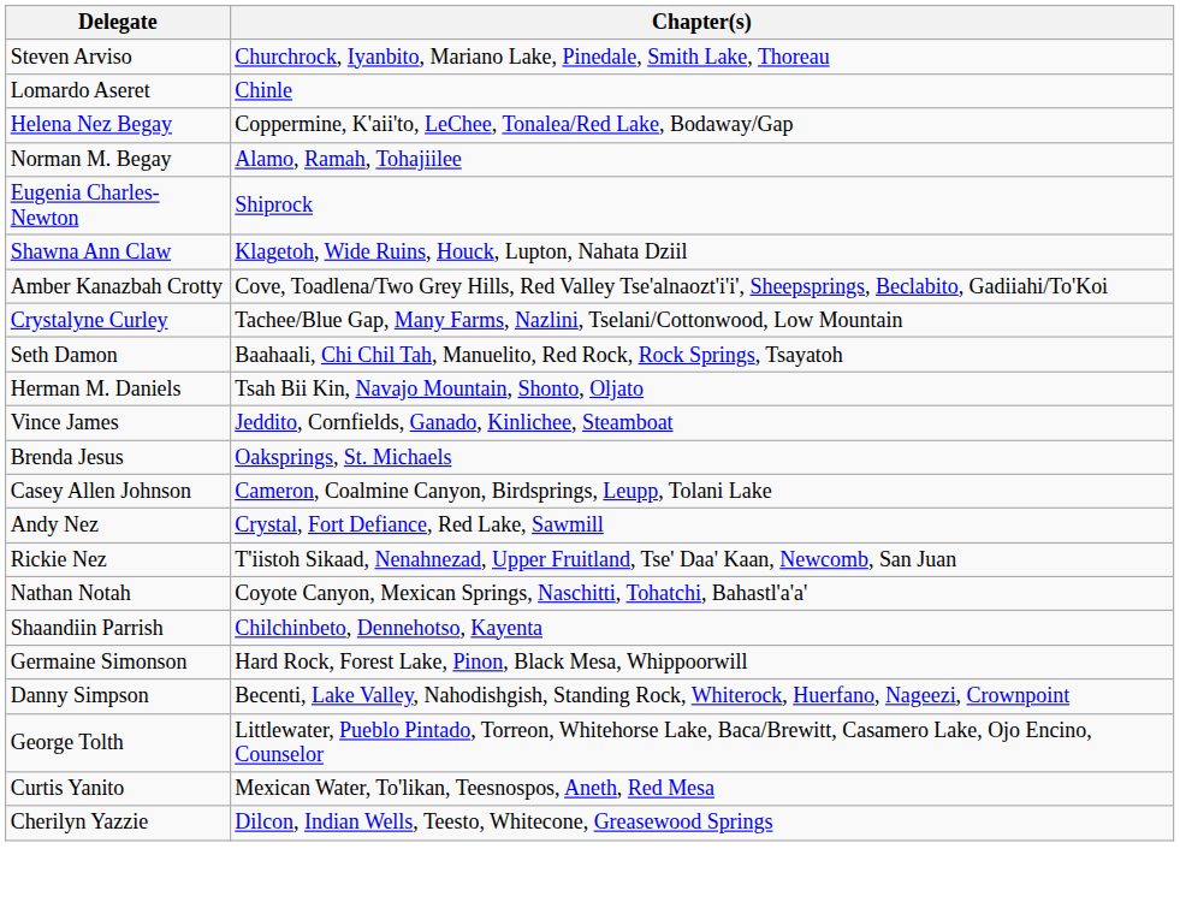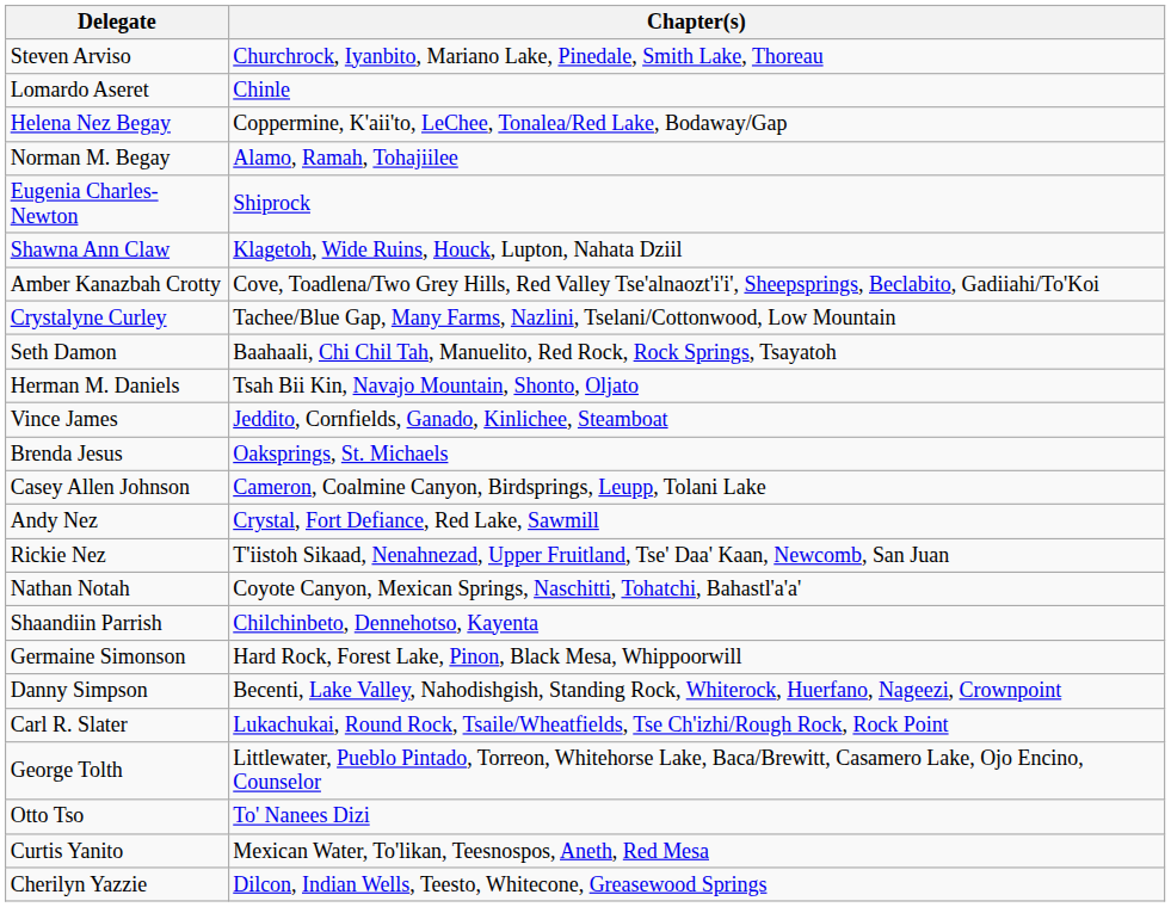+ row: Carl R. Slater | Lukachukai, Round Rock, Tsaile/Wheatfields, Tse Ch'izhi/Rough Rock, Rock Point
+ row: Otto Tso | To' Nanees Dizi
